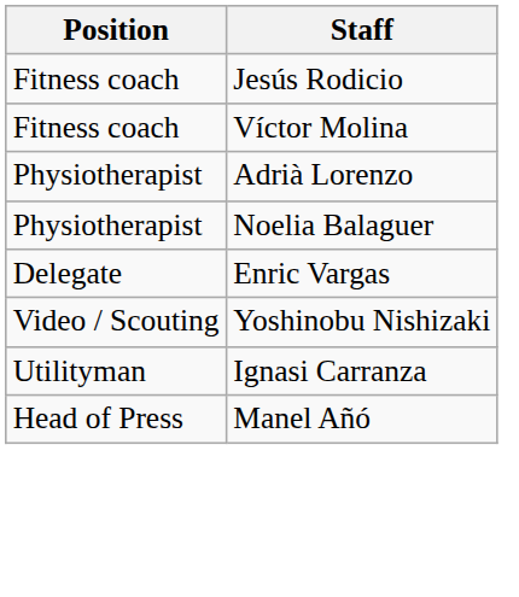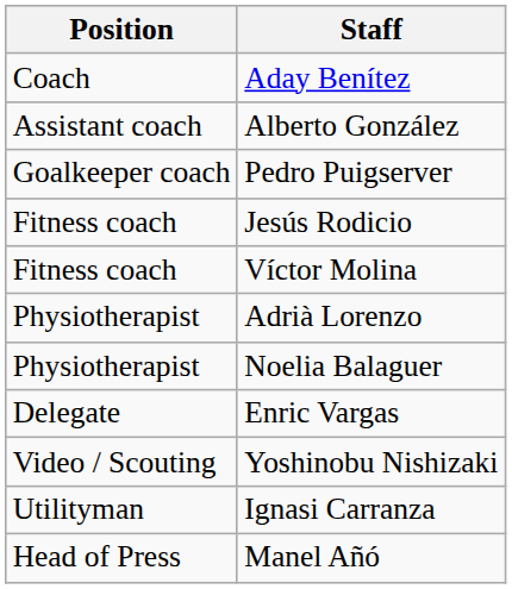+ row: Coach | Aday Benítez
+ row: Assistant coach | Alberto González
+ row: Goalkeeper coach | Pedro Puigserver
